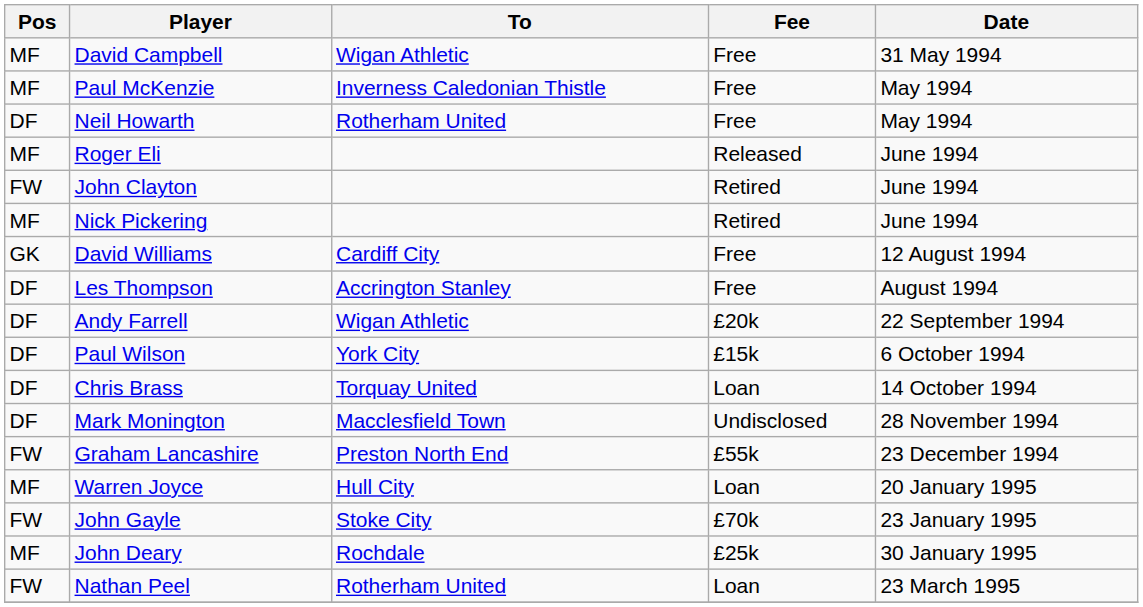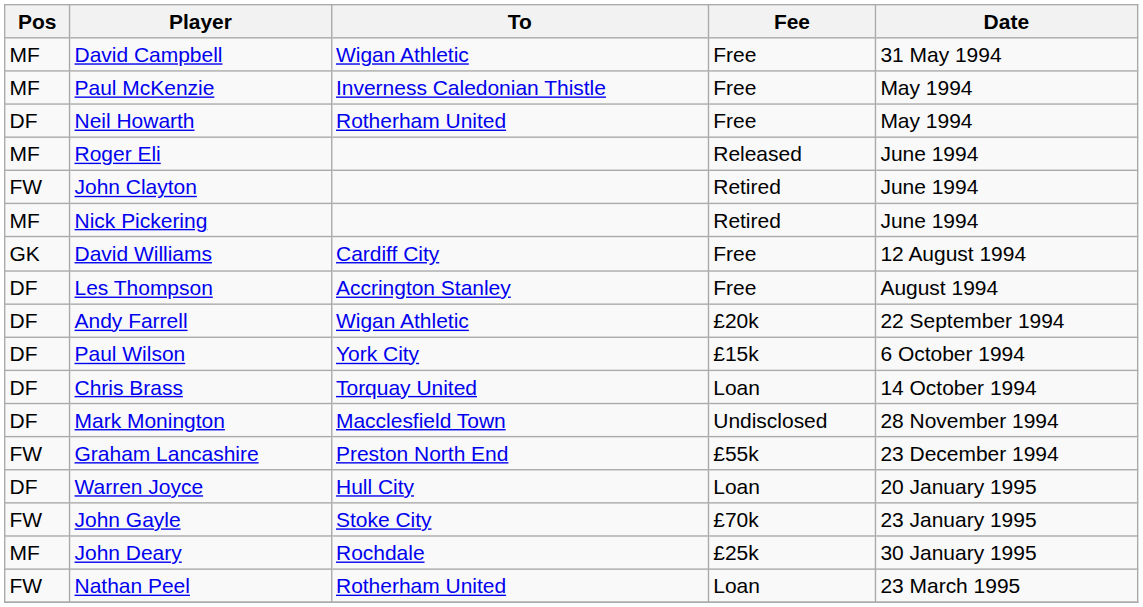Warren Joyce | Pos: MF -> DF
